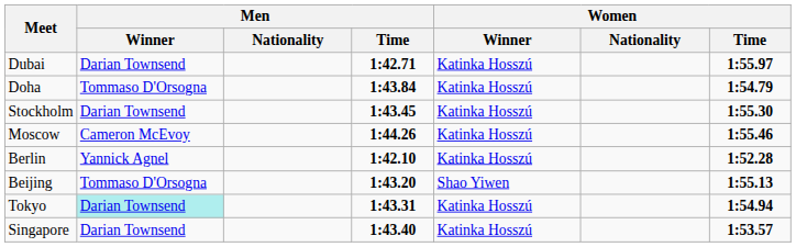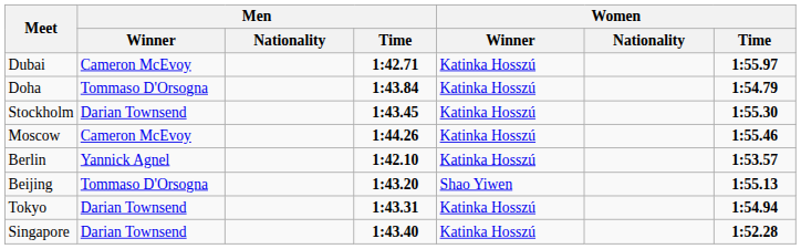Dubai | Men / Winner: Darian Townsend -> Cameron McEvoy
Berlin | Women / Time: 1:52.28 -> 1:53.57
Tokyo | Men / Winner: paleturquoise background -> no background
Singapore | Women / Time: 1:53.57 -> 1:52.28
